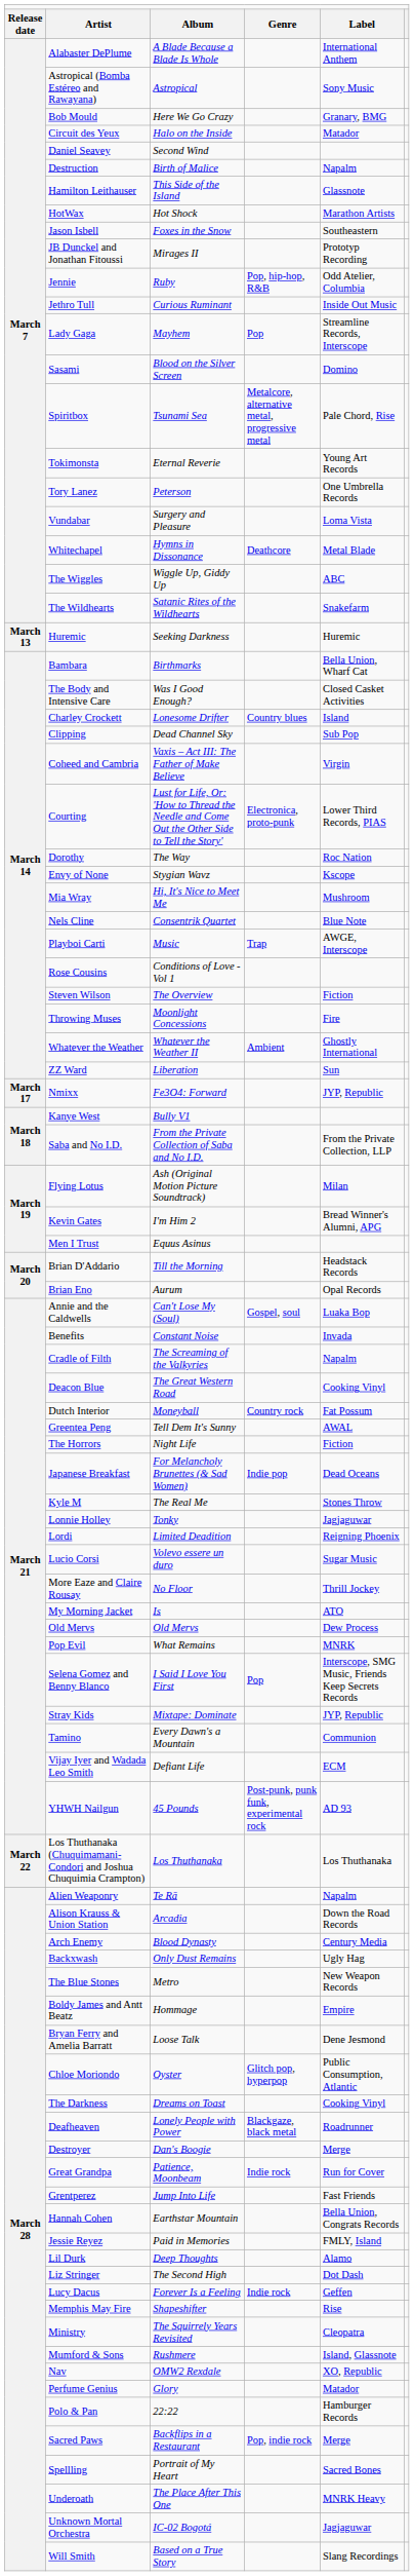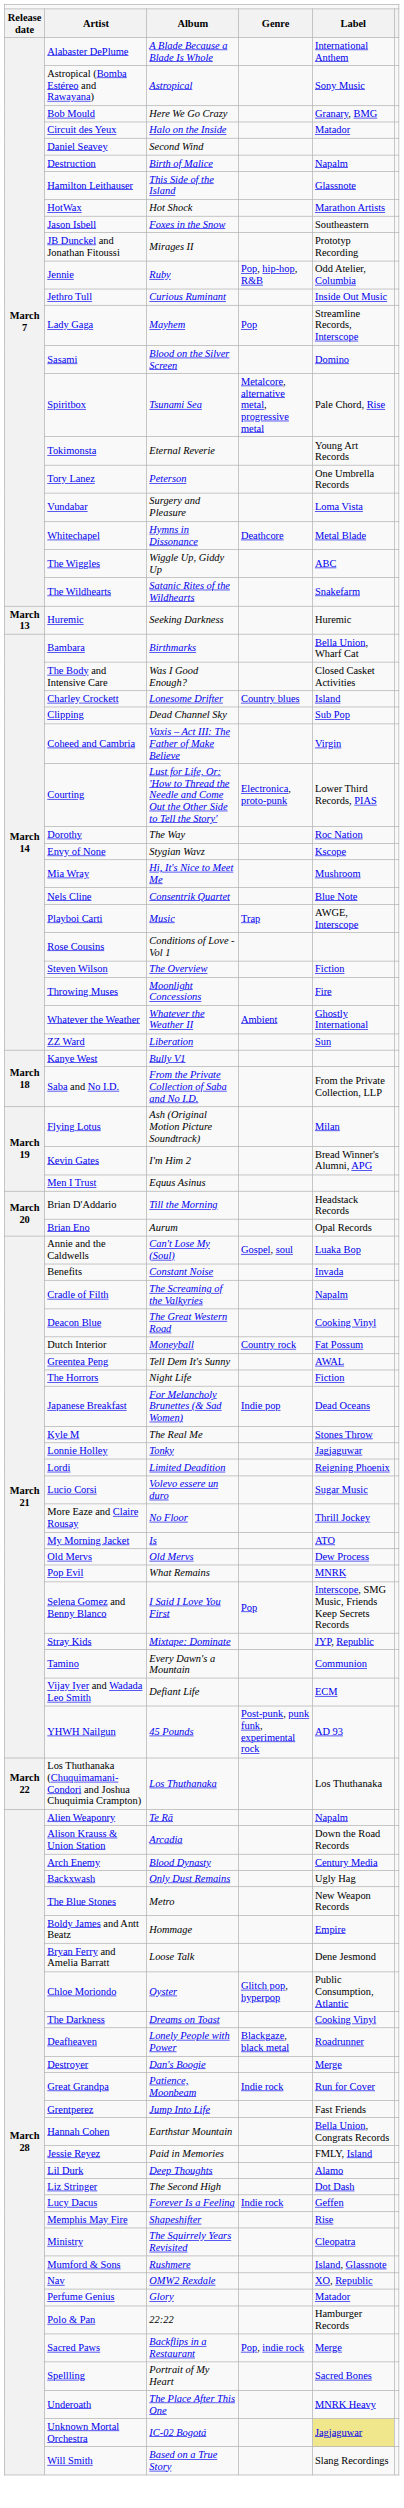- row: March 17 | Nmixx | Fe3O4: Forward | JYP, Republic
Unknown Mortal Orchestra | column 5: no background -> khaki background
